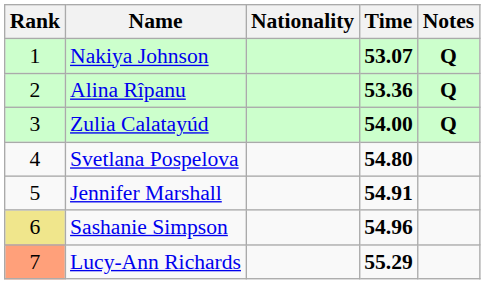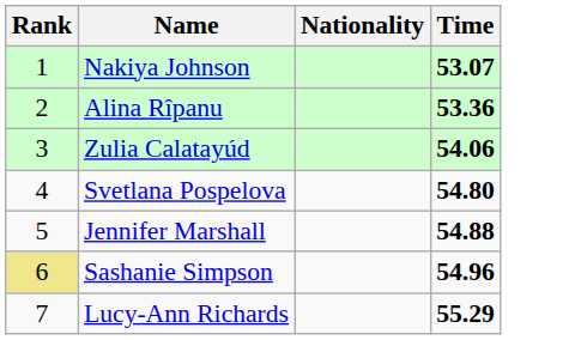- column: Notes | Q | Q | Q
Zulia Calatayúd | Time: 54.00 -> 54.06
Jennifer Marshall | Time: 54.91 -> 54.88
Lucy-Ann Richards | Rank: lightsalmon background -> no background
